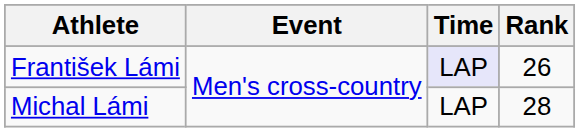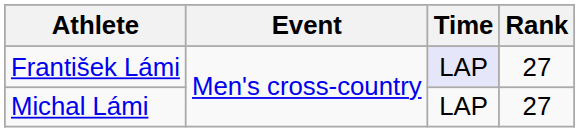František Lámi | Rank: 26 -> 27
Michal Lámi | Rank: 28 -> 27
